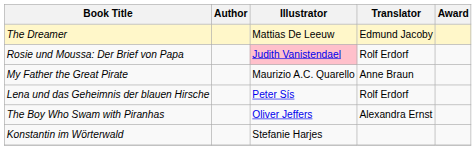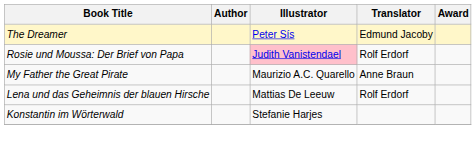The Dreamer | Illustrator: Mattias De Leeuw -> Peter Sís
Lena und das Geheimnis der blauen Hirsche | Illustrator: Peter Sís -> Mattias De Leeuw
- row: The Boy Who Swam with Piranhas | Oliver Jeffers | Alexandra Ernst
